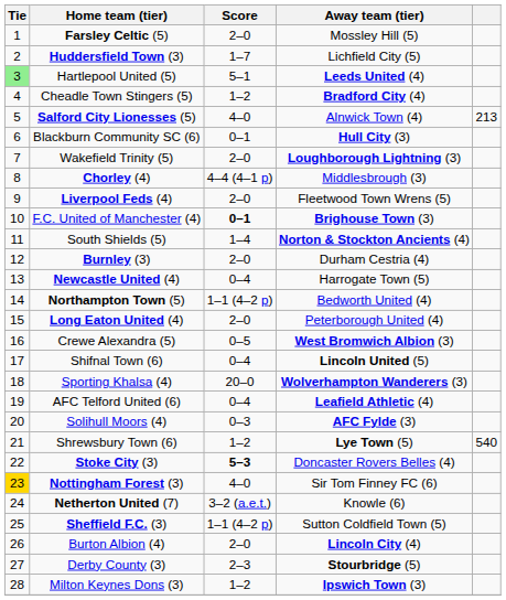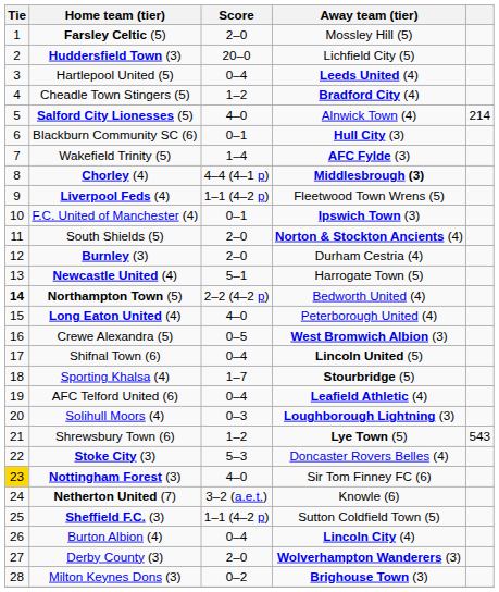Huddersfield Town (3) | Score: 1–7 -> 20–0
Hartlepool United (5) | Tie: lightgreen background -> no background
Hartlepool United (5) | Score: 5–1 -> 0–4
Salford City Lionesses (5) | column 5: 213 -> 214
Wakefield Trinity (5) | Score: 2–0 -> 1–4
Wakefield Trinity (5) | Away team (tier): Loughborough Lightning (3) -> AFC Fylde (3)
Chorley (4) | Away team (tier): normal -> bold
Liverpool Feds (4) | Score: 2–0 -> 1–1 (4–2 p)
F.C. United of Manchester (4) | Score: bold -> normal
F.C. United of Manchester (4) | Away team (tier): Brighouse Town (3) -> Ipswich Town (3)
South Shields (5) | Score: 1–4 -> 2–0
Newcastle United (4) | Score: 0–4 -> 5–1
Northampton Town (5) | Tie: normal -> bold
Northampton Town (5) | Score: 1–1 (4–2 p) -> 2–2 (4–2 p)
Long Eaton United (4) | Score: 2–0 -> 4–0
Sporting Khalsa (4) | Score: 20–0 -> 1–7
Sporting Khalsa (4) | Away team (tier): Wolverhampton Wanderers (3) -> Stourbridge (5)
Solihull Moors (4) | Away team (tier): AFC Fylde (3) -> Loughborough Lightning (3)
Shrewsbury Town (6) | column 5: 540 -> 543
Stoke City (3) | Score: bold -> normal
Burton Albion (4) | Score: 2–0 -> 0–4
Derby County (3) | Score: 2–3 -> 2–0
Derby County (3) | Away team (tier): Stourbridge (5) -> Wolverhampton Wanderers (3)
Milton Keynes Dons (3) | Score: 1–2 -> 0–2
Milton Keynes Dons (3) | Away team (tier): Ipswich Town (3) -> Brighouse Town (3)
